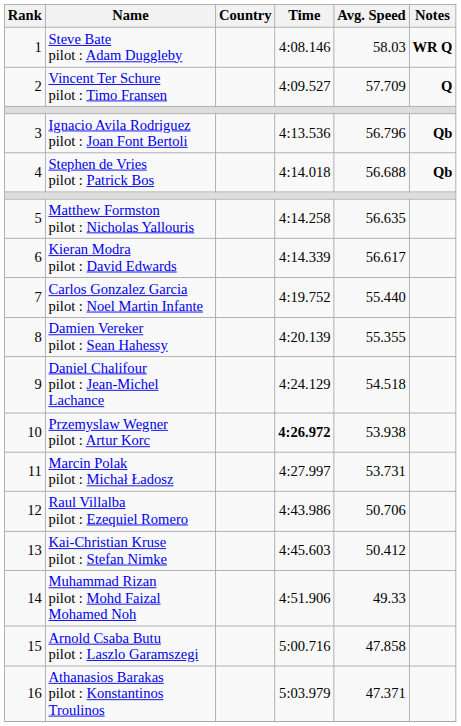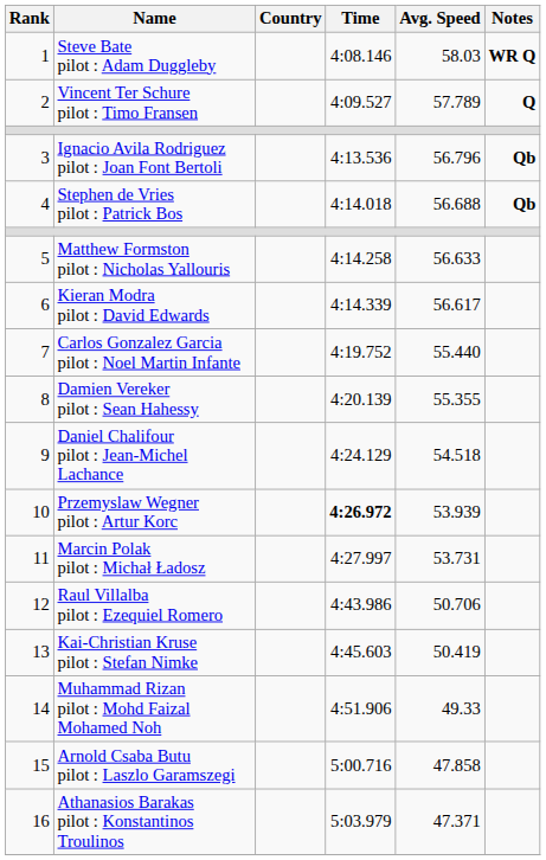Vincent Ter Schure pilot : Timo Fransen | Avg. Speed: 57.709 -> 57.789
Matthew Formston pilot : Nicholas Yallouris | Avg. Speed: 56.635 -> 56.633
Przemyslaw Wegner pilot : Artur Korc | Avg. Speed: 53.938 -> 53.939
Kai-Christian Kruse pilot : Stefan Nimke | Avg. Speed: 50.412 -> 50.419
